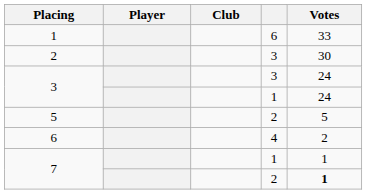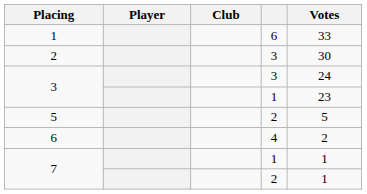3 / 1 | Votes: 24 -> 23
7 / 2 | Votes: bold -> normal
